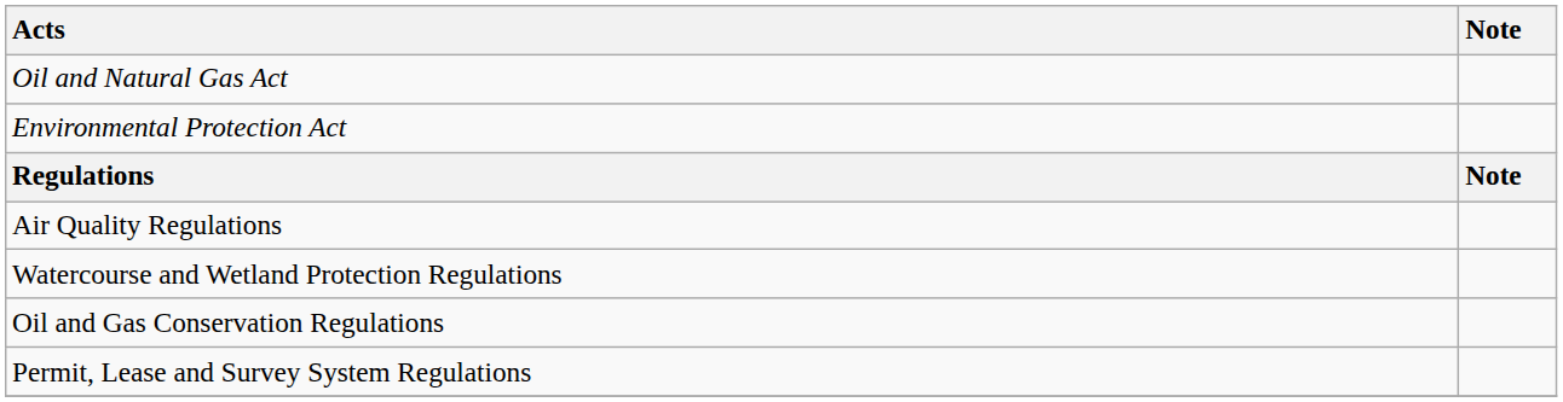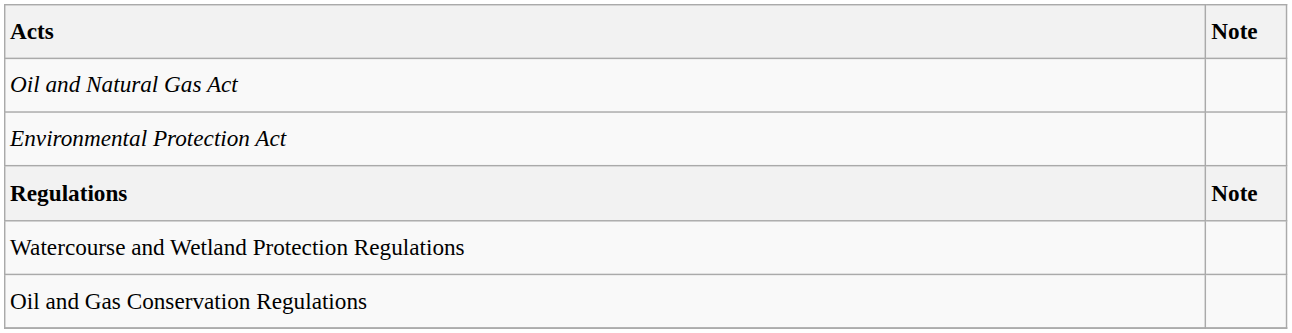- row: Air Quality Regulations
- row: Permit, Lease and Survey System Regulations
